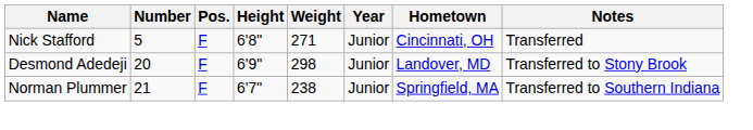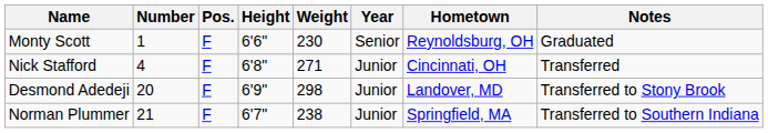+ row: Monty Scott | 1 | F | 6'6" | 230 | Senior | Reynoldsburg, OH | Graduated
Nick Stafford | Number: 5 -> 4
